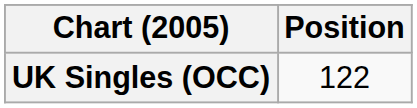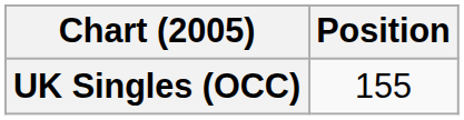UK Singles (OCC) | Position: 122 -> 155
